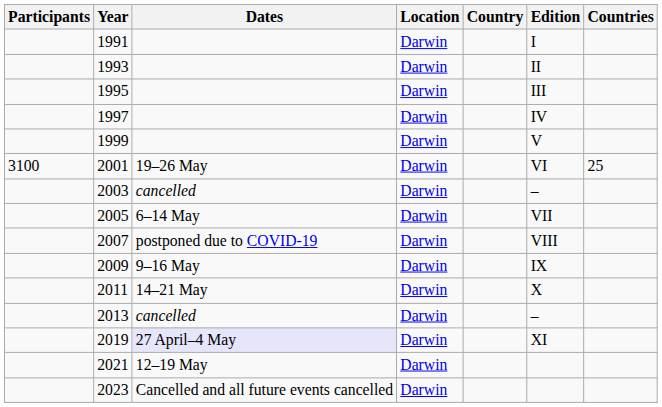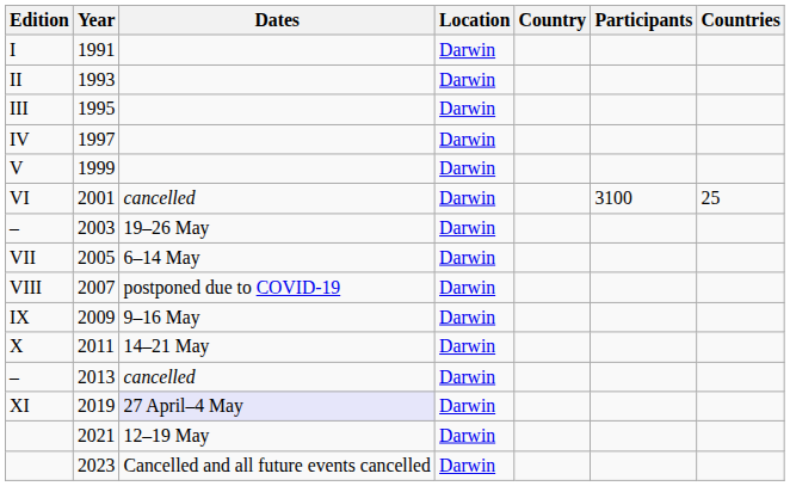columns swapped: Edition <-> Participants
2001 | Dates: 19–26 May -> cancelled
2003 | Dates: cancelled -> 19–26 May
